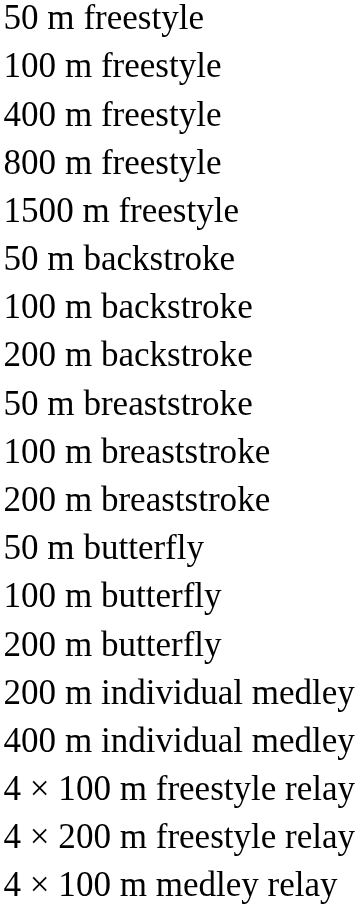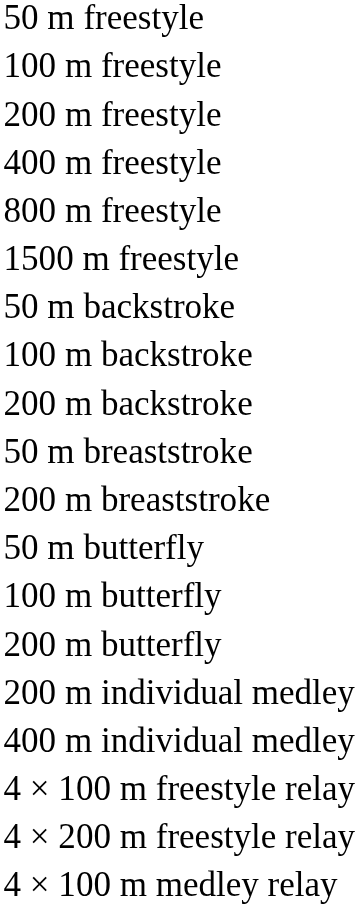+ row: 200 m freestyle
- row: 100 m breaststroke
